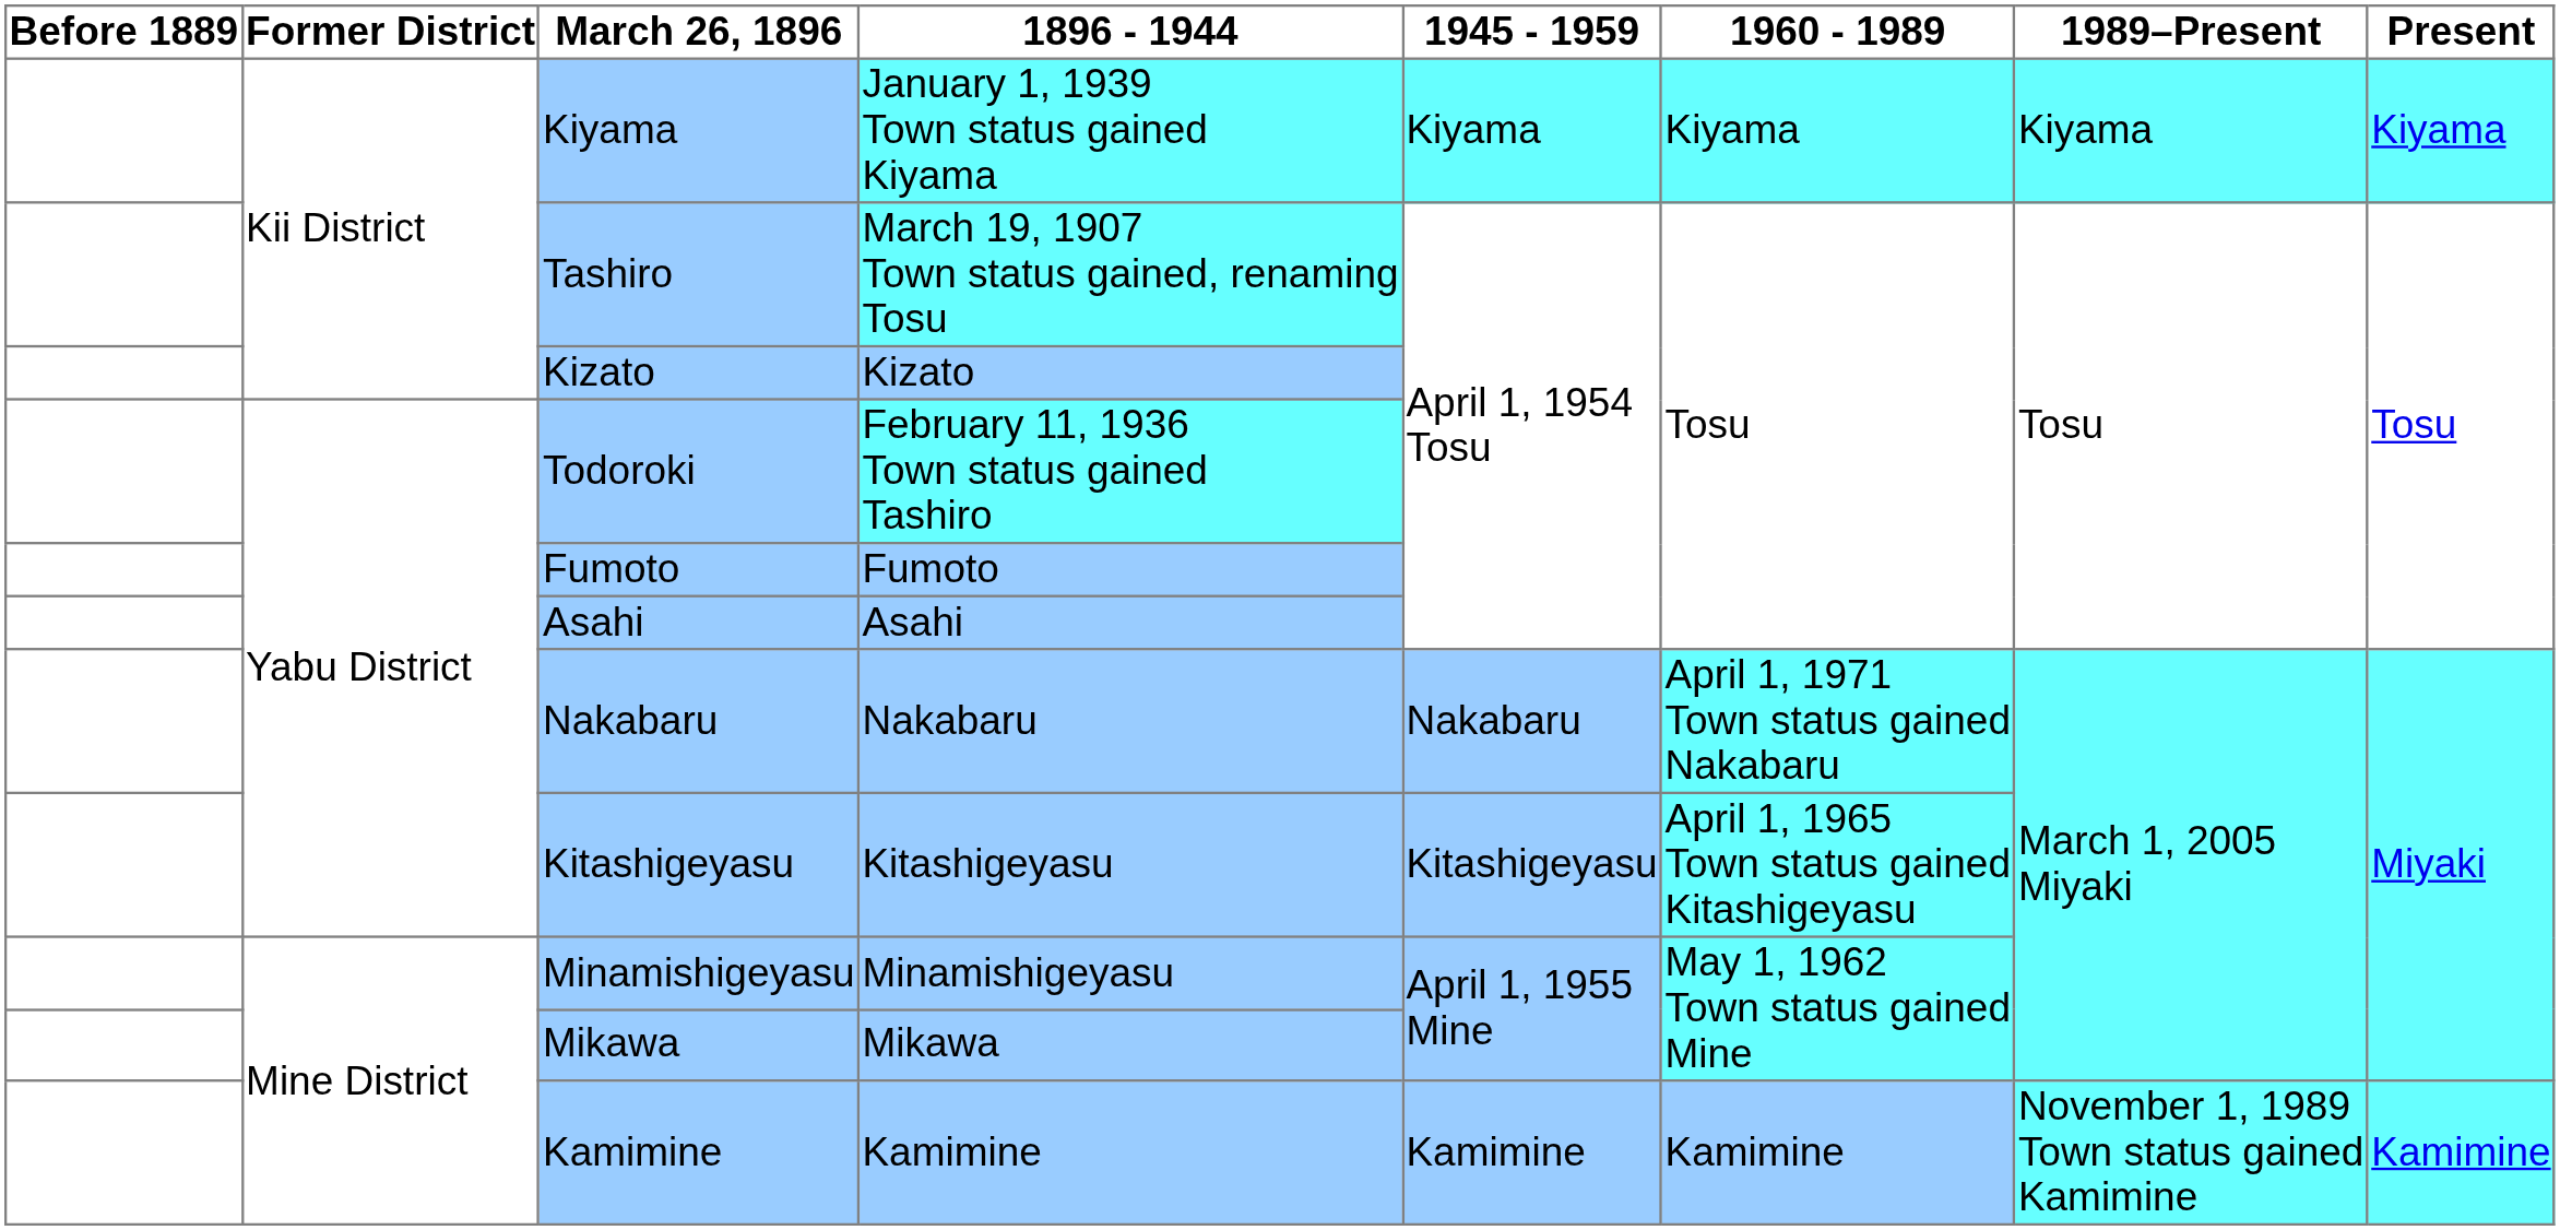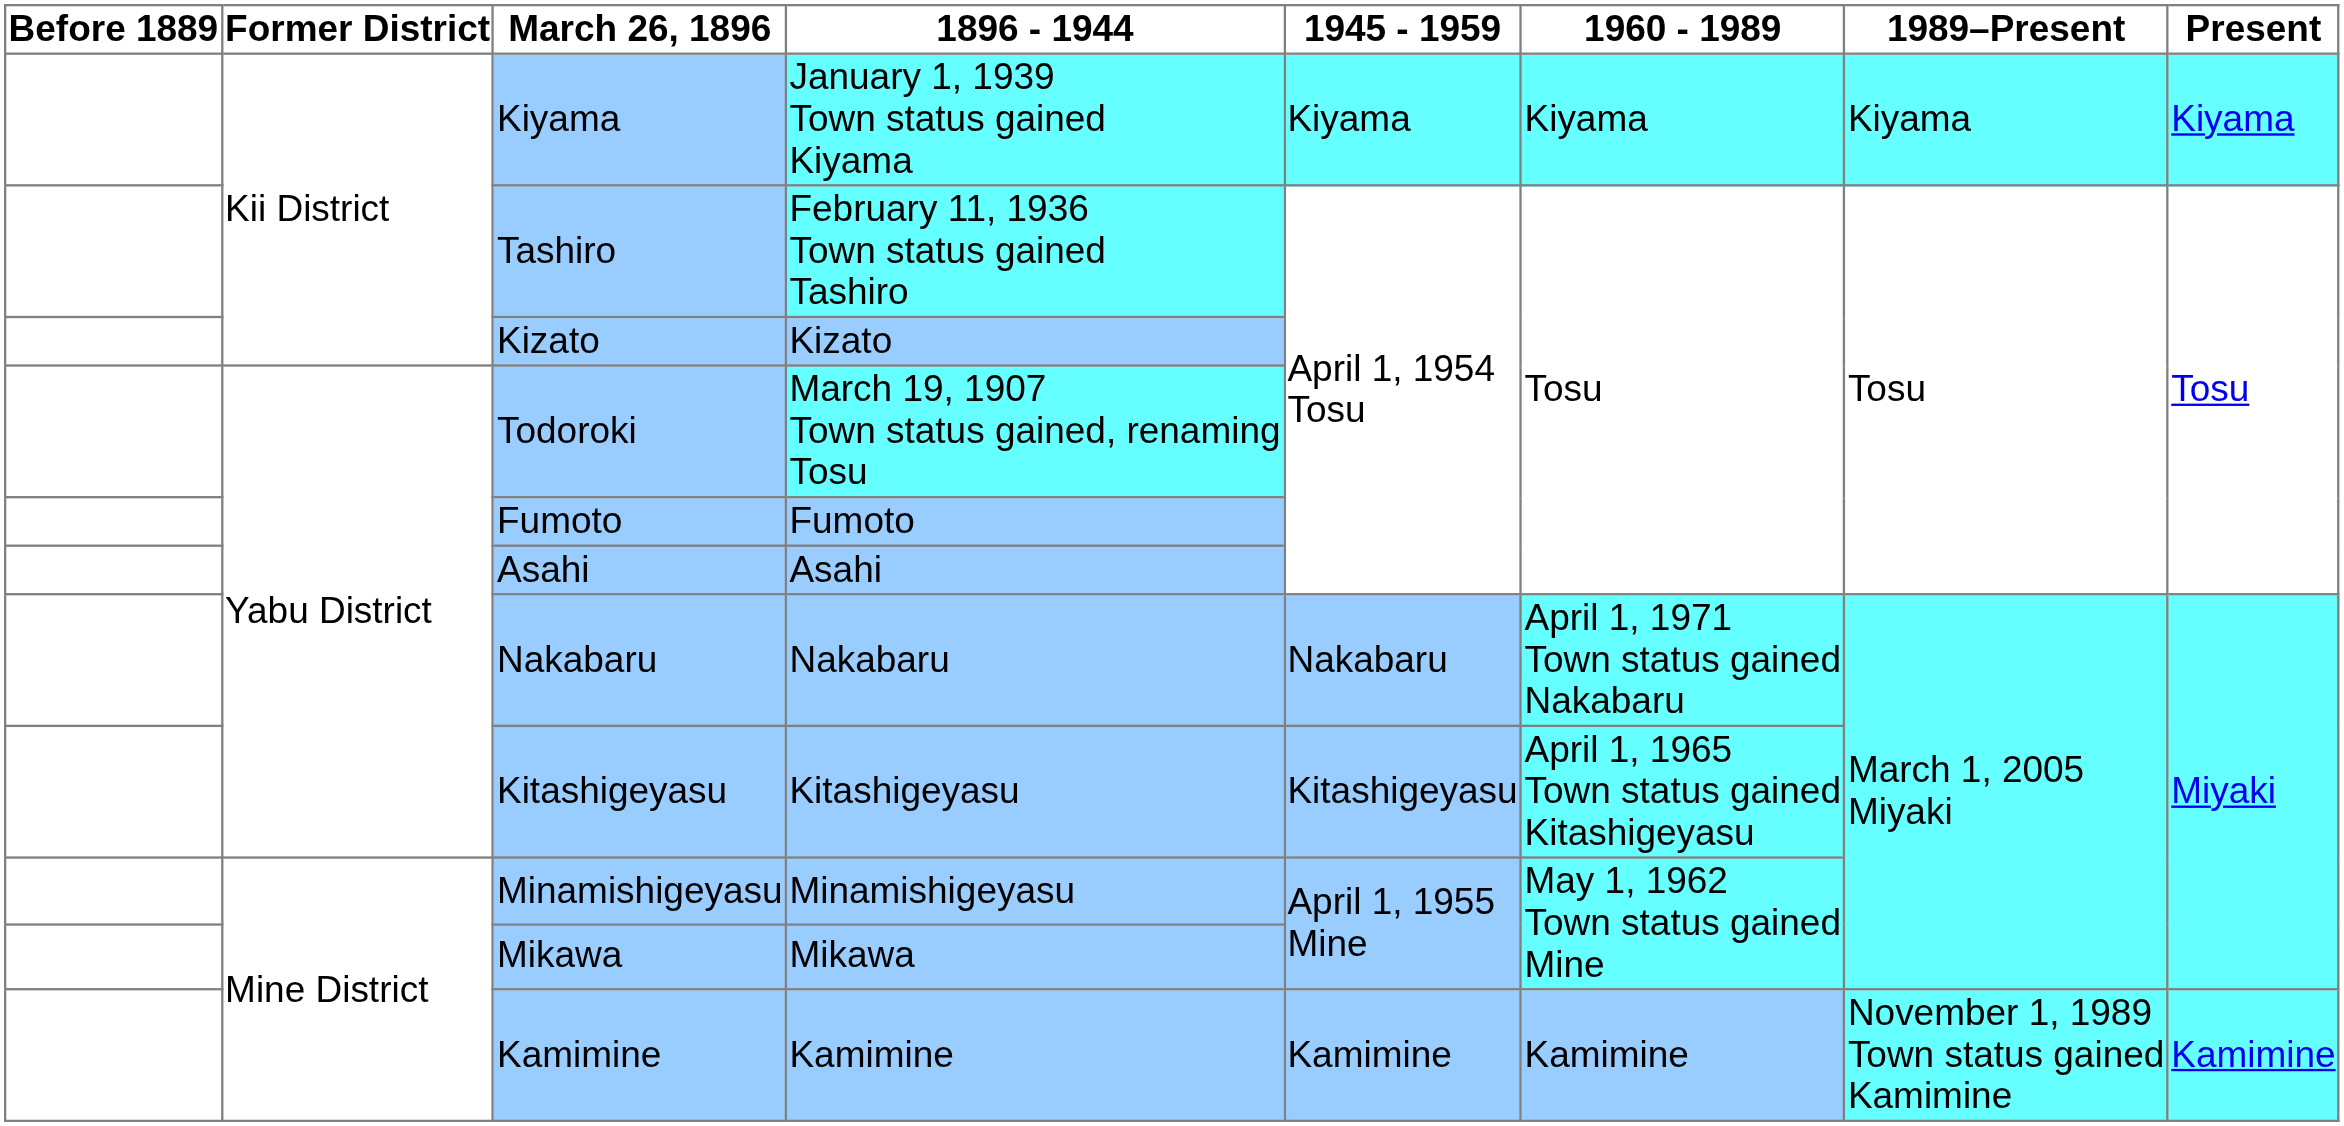Tashiro | 1896 - 1944: March 19, 1907 Town status gained, renaming Tosu -> February 11, 1936 Town status gained Tashiro
Todoroki | 1896 - 1944: February 11, 1936 Town status gained Tashiro -> March 19, 1907 Town status gained, renaming Tosu
